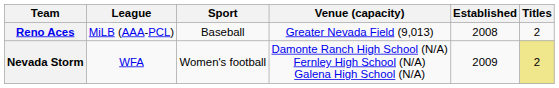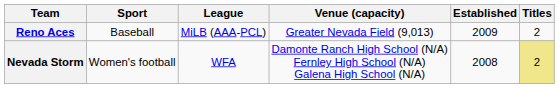columns swapped: Sport <-> League
Reno Aces | Established: 2008 -> 2009
Nevada Storm | Established: 2009 -> 2008
